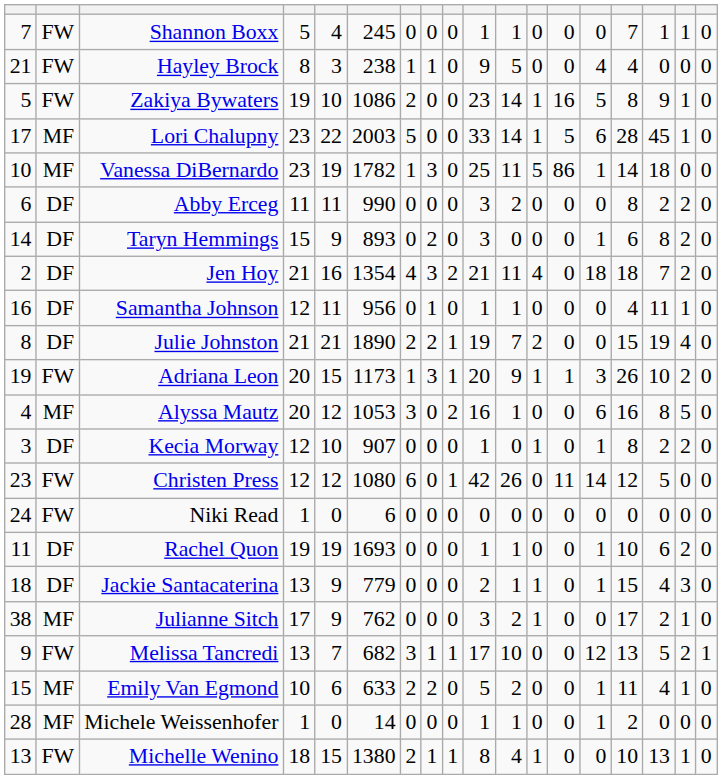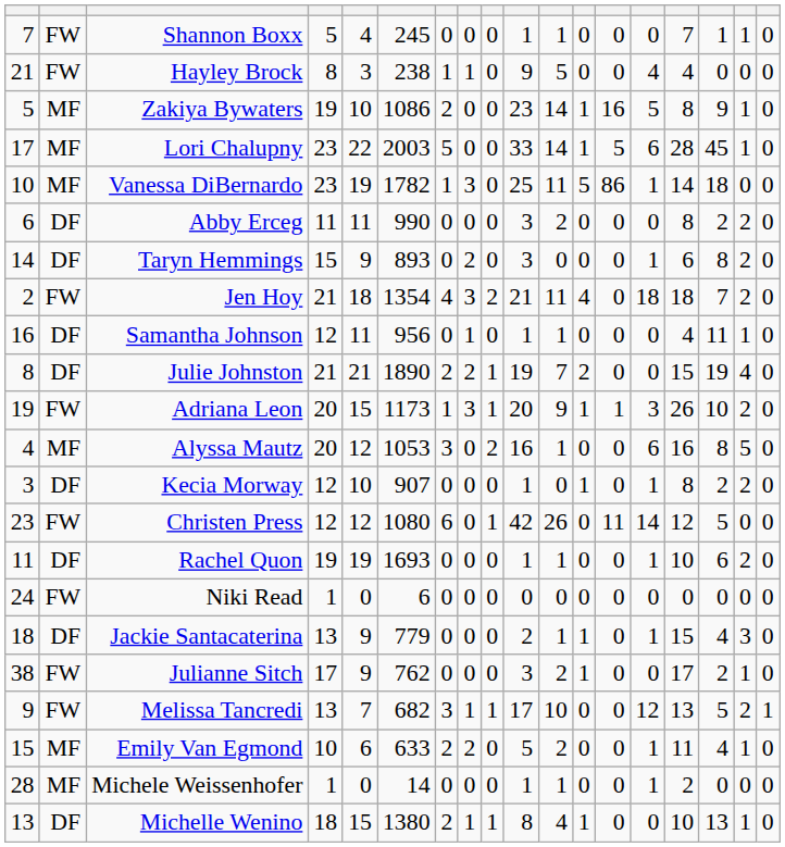Zakiya Bywaters | column 2: FW -> MF
Jen Hoy | column 2: DF -> FW
Jen Hoy | column 5: 16 -> 18
rows swapped: Rachel Quon <-> Niki Read
Julianne Sitch | column 2: MF -> FW
Michelle Wenino | column 2: FW -> DF
